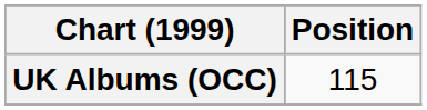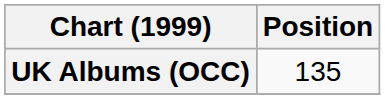UK Albums (OCC) | Position: 115 -> 135
